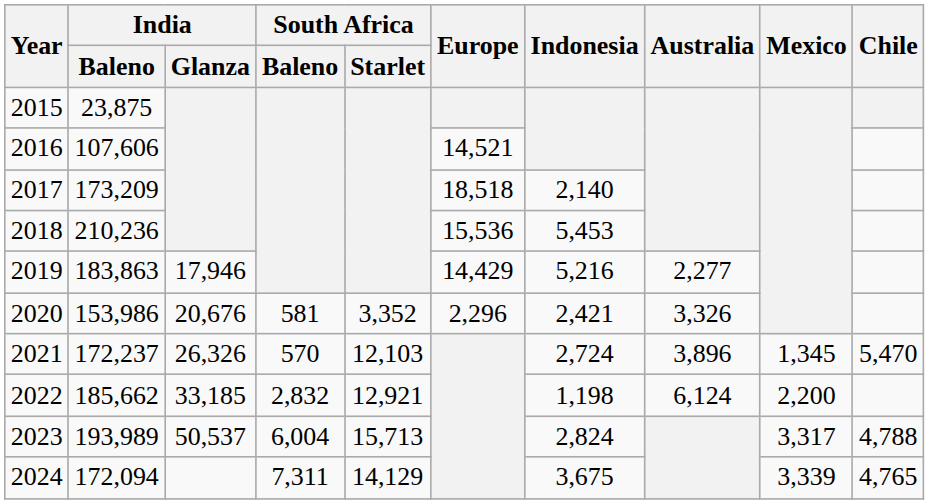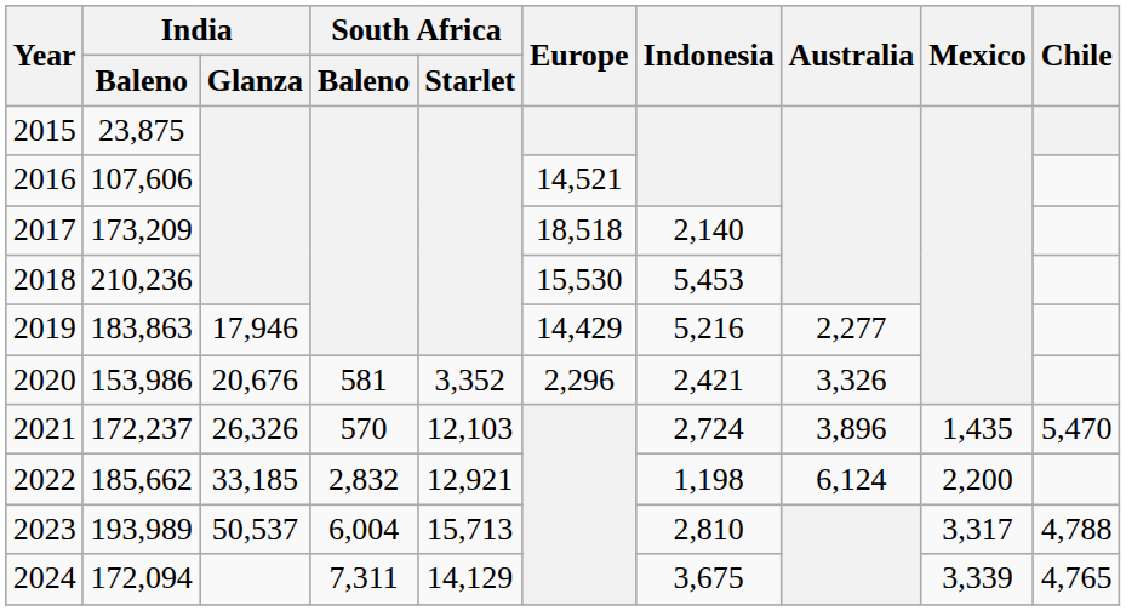2018 | Europe: 15,536 -> 15,530
2021 | Mexico: 1,345 -> 1,435
2023 | Indonesia: 2,824 -> 2,810
